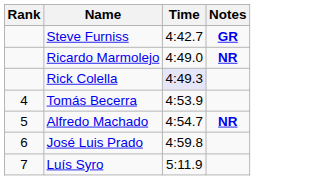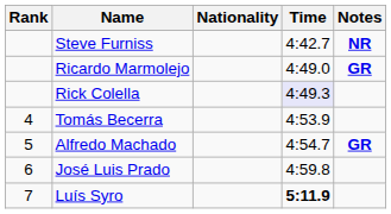+ column: Nationality
Steve Furniss | Notes: GR -> NR
Ricardo Marmolejo | Notes: NR -> GR
Alfredo Machado | Notes: NR -> GR
Luís Syro | Time: normal -> bold
